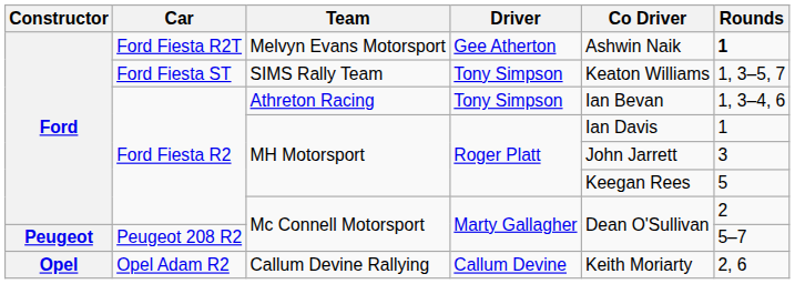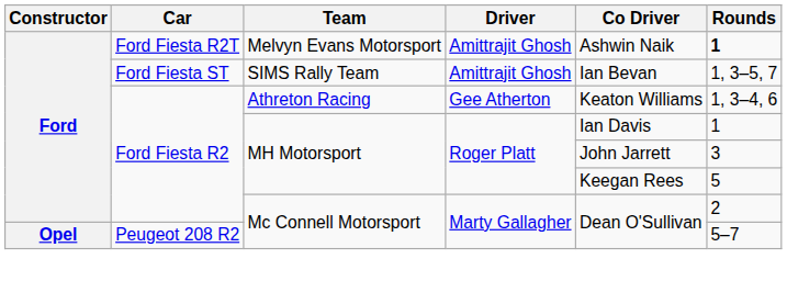Melvyn Evans Motorsport | Driver: Gee Atherton -> Amittrajit Ghosh
SIMS Rally Team | Driver: Tony Simpson -> Amittrajit Ghosh
SIMS Rally Team | Co Driver: Keaton Williams -> Ian Bevan
Athreton Racing | Driver: Tony Simpson -> Gee Atherton
Athreton Racing | Co Driver: Ian Bevan -> Keaton Williams
Peugeot 208 R2 / Mc Connell Motorsport | Constructor: Peugeot -> Opel
- row: Opel | Opel Adam R2 | Callum Devine Rallying | Callum Devine | Keith Moriarty | 2, 6
